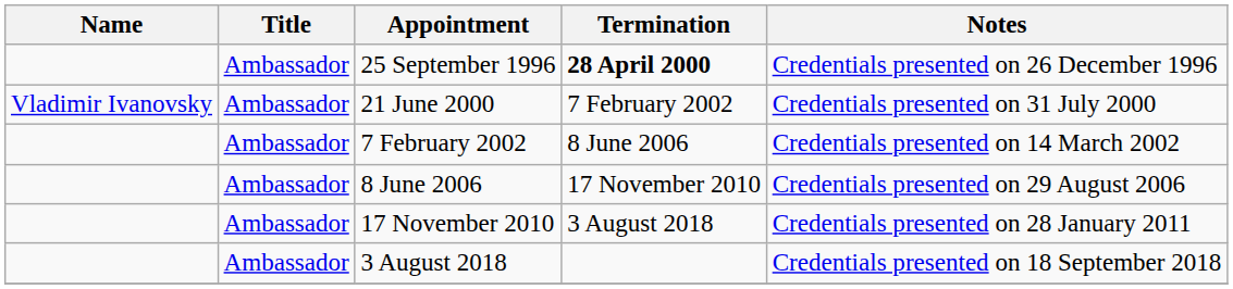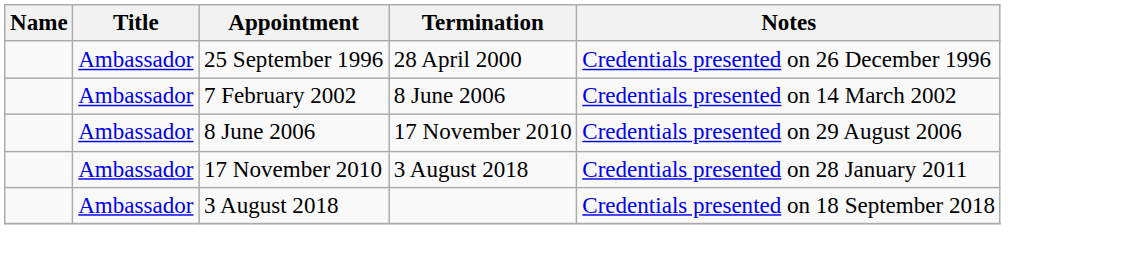25 September 1996 | Termination: bold -> normal
- row: Vladimir Ivanovsky | Ambassador | 21 June 2000 | 7 February 2002 | Credentials presented on 31 July 2000
